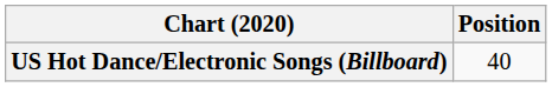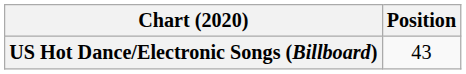US Hot Dance/Electronic Songs (Billboard) | Position: 40 -> 43
